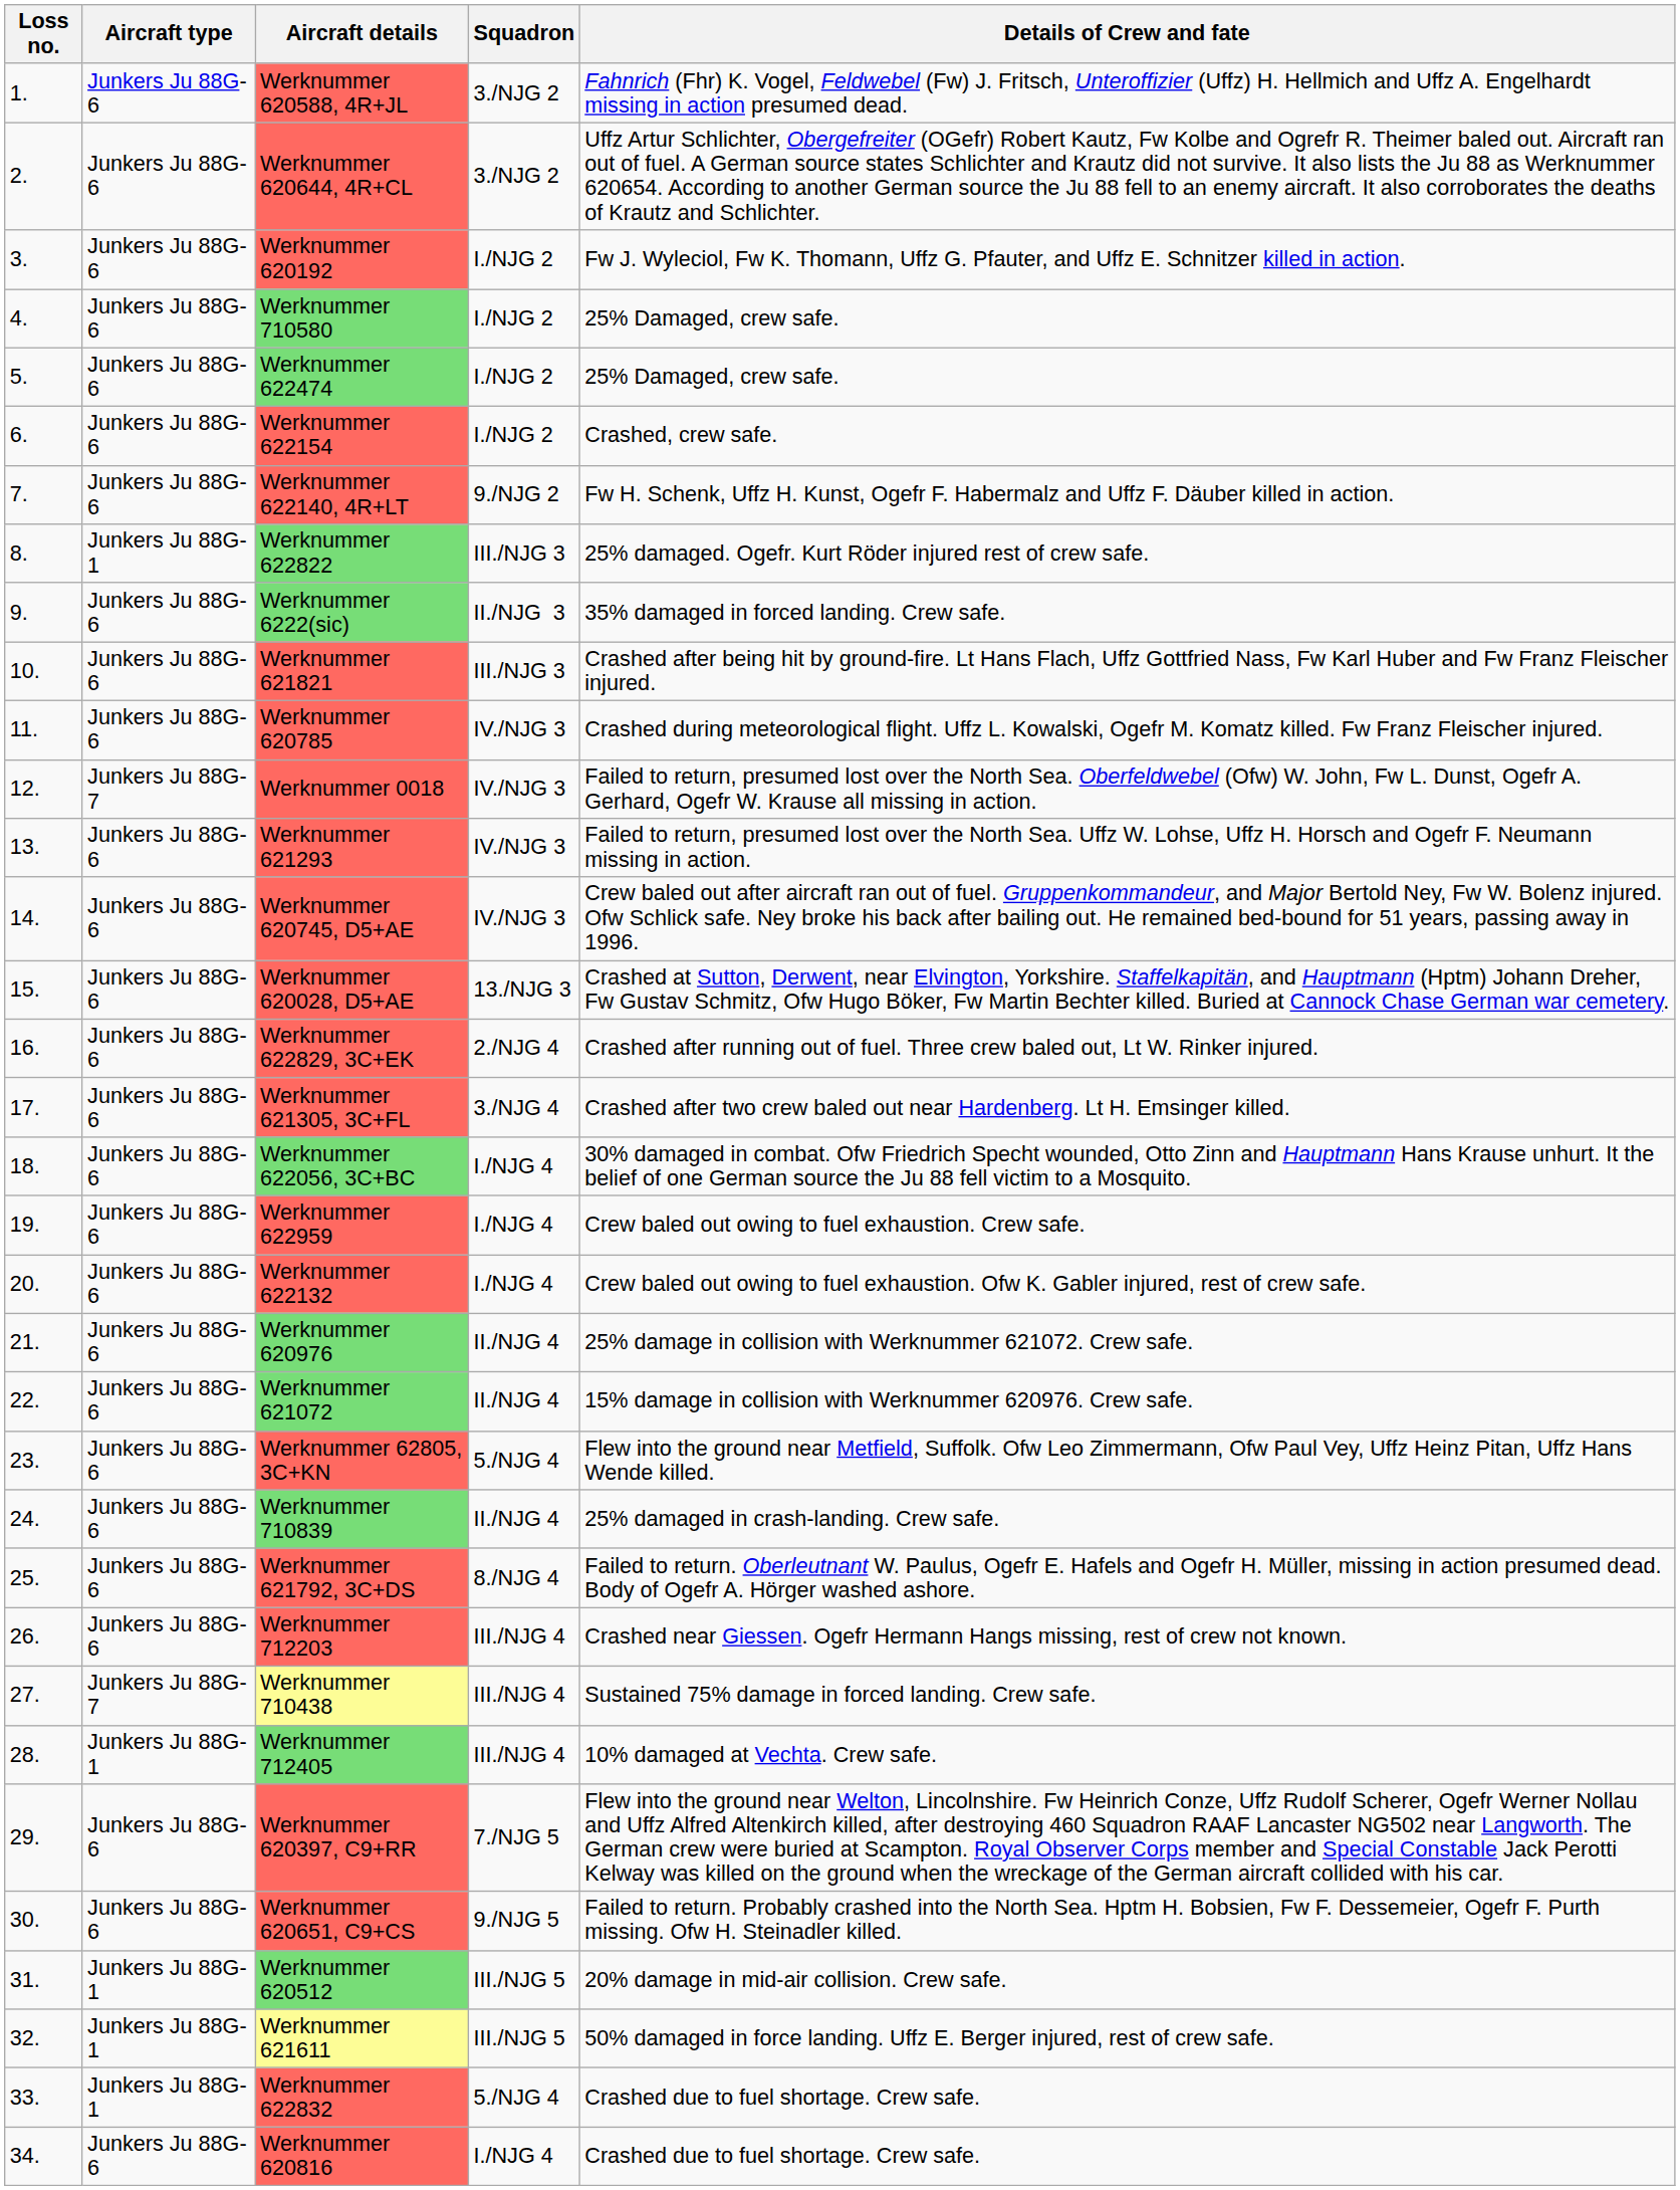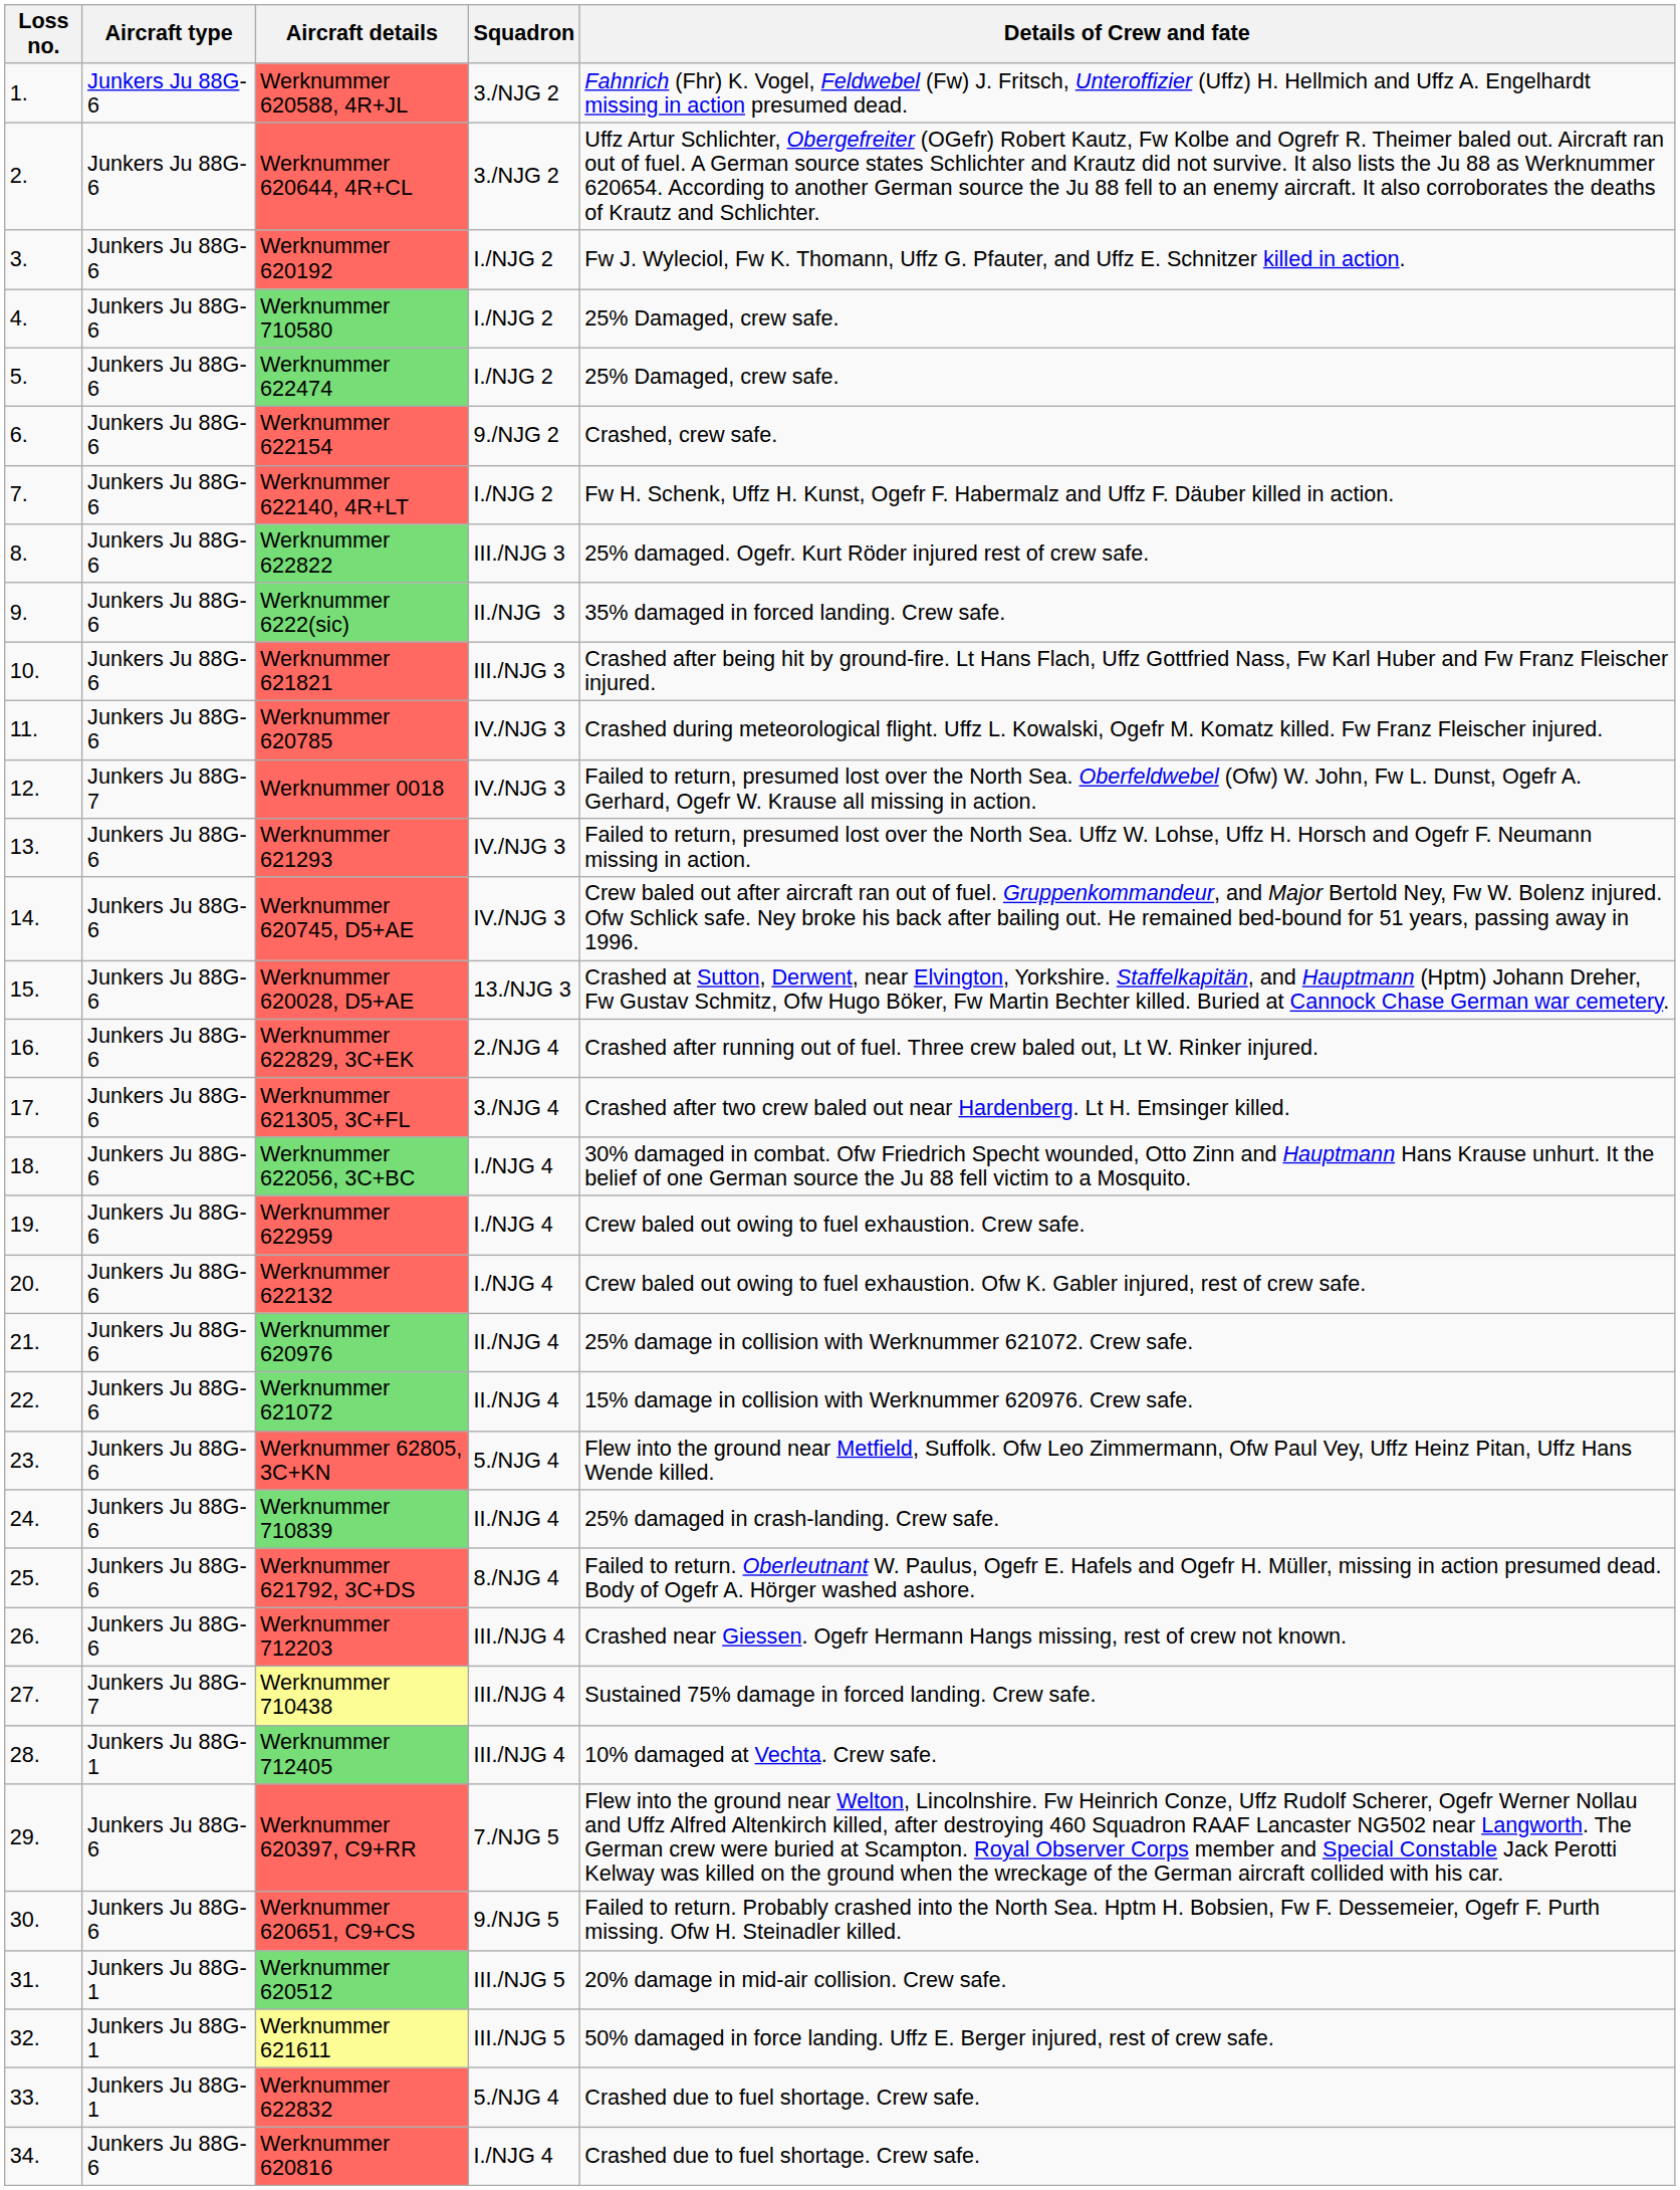Werknummer 622154 | Squadron: I./NJG 2 -> 9./NJG 2
Werknummer 622140, 4R+LT | Squadron: 9./NJG 2 -> I./NJG 2
Werknummer 622822 | Aircraft type: Junkers Ju 88G-1 -> Junkers Ju 88G-6
